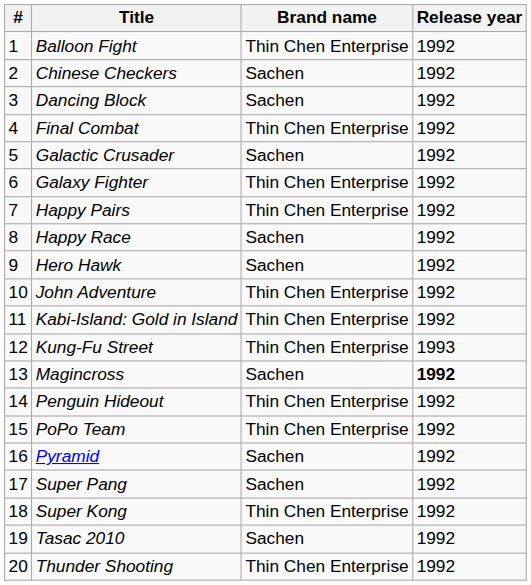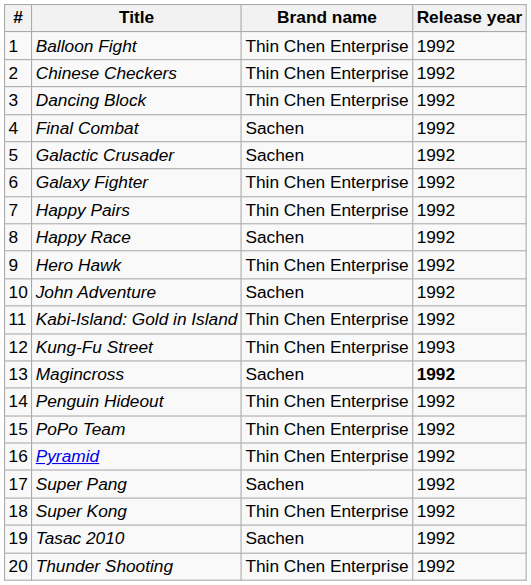Chinese Checkers | Brand name: Sachen -> Thin Chen Enterprise
Dancing Block | Brand name: Sachen -> Thin Chen Enterprise
Final Combat | Brand name: Thin Chen Enterprise -> Sachen
Hero Hawk | Brand name: Sachen -> Thin Chen Enterprise
John Adventure | Brand name: Thin Chen Enterprise -> Sachen
Pyramid | Brand name: Sachen -> Thin Chen Enterprise
